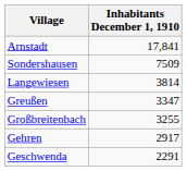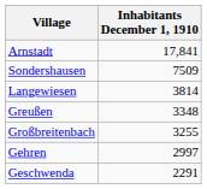Greußen | Inhabitants December 1, 1910: 3347 -> 3348
Gehren | Inhabitants December 1, 1910: 2917 -> 2997
